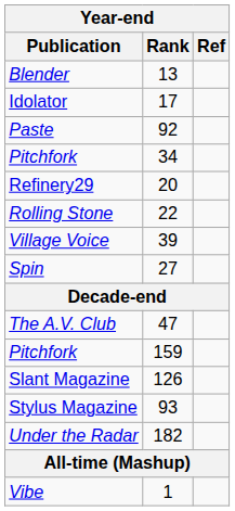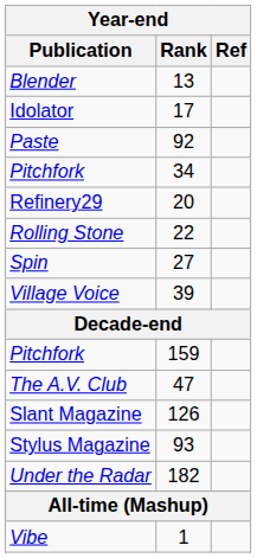rows swapped: Spin <-> Village Voice
rows swapped: The A.V. Club <-> Pitchfork / 159
